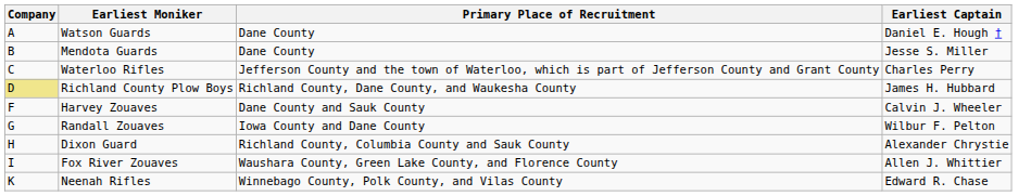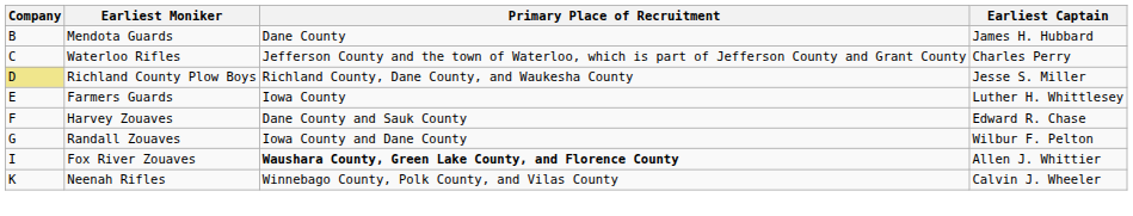- row: A | Watson Guards | Dane County | Daniel E. Hough †
Mendota Guards | Earliest Captain: Jesse S. Miller -> James H. Hubbard
Richland County Plow Boys | Earliest Captain: James H. Hubbard -> Jesse S. Miller
+ row: E | Farmers Guards | Iowa County | Luther H. Whittlesey
Harvey Zouaves | Earliest Captain: Calvin J. Wheeler -> Edward R. Chase
- row: H | Dixon Guard | Richland County, Columbia County and Sauk County | Alexander Chrystie
Fox River Zouaves | Primary Place of Recruitment: normal -> bold
Neenah Rifles | Earliest Captain: Edward R. Chase -> Calvin J. Wheeler
